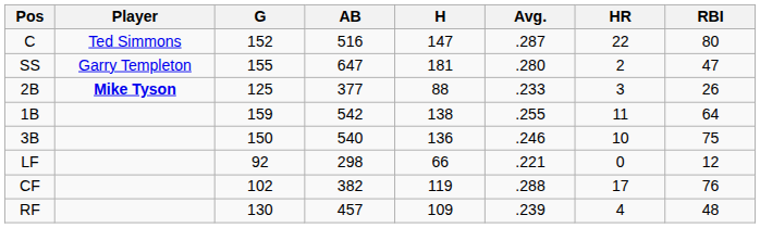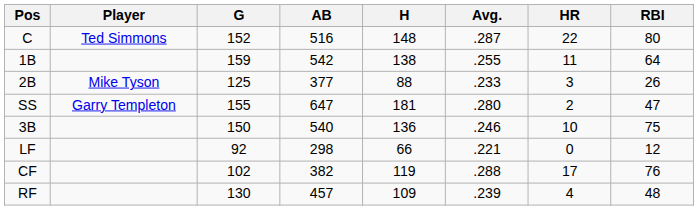C | H: 147 -> 148
rows swapped: 1B <-> SS
2B | Player: bold -> normal
